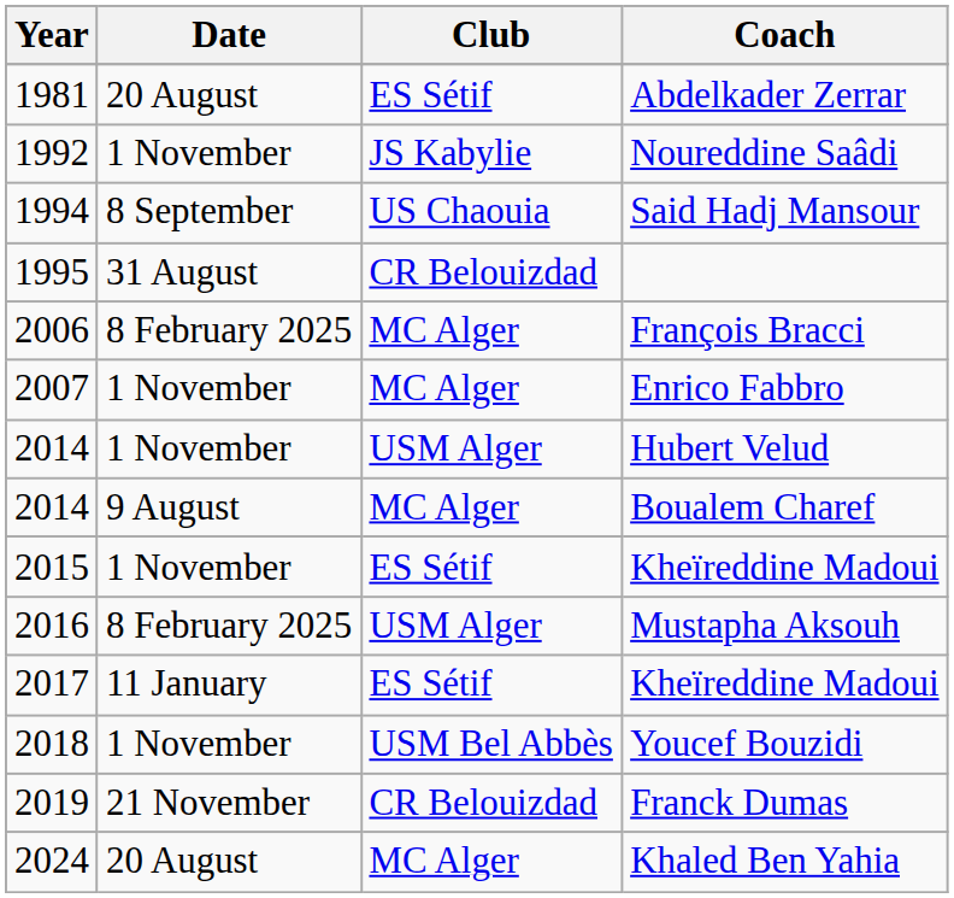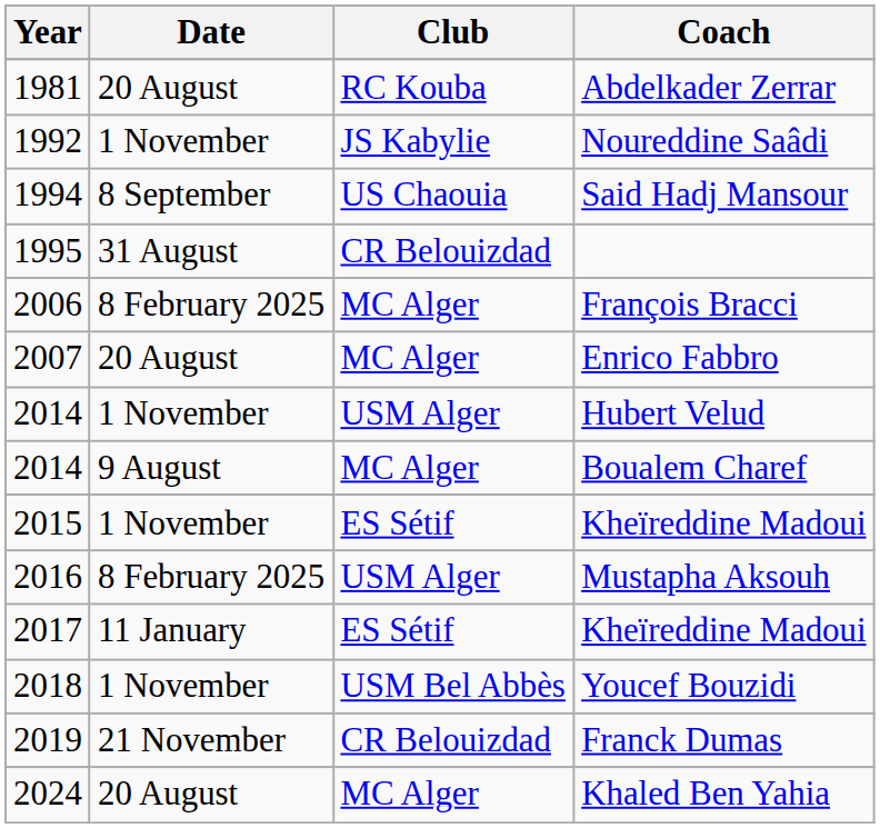Abdelkader Zerrar | Club: ES Sétif -> RC Kouba
Enrico Fabbro | Date: 1 November -> 20 August
